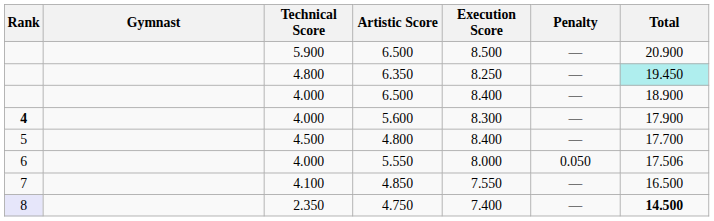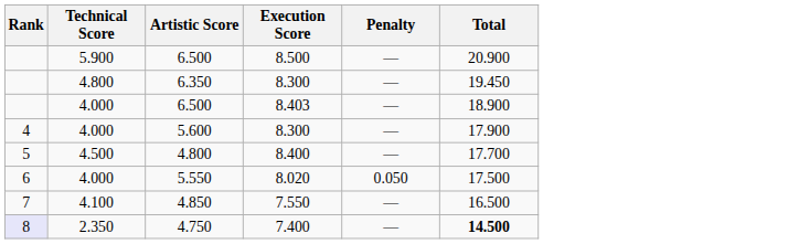- column: Gymnast
6.350 | Execution Score: 8.250 -> 8.300
6.350 | Total: paleturquoise background -> no background
4.000 / 6.500 | Execution Score: 8.400 -> 8.403
5.600 | Rank: bold -> normal
5.550 | Execution Score: 8.000 -> 8.020
5.550 | Total: 17.506 -> 17.500
